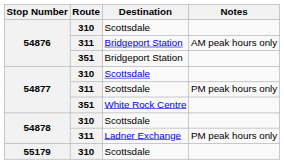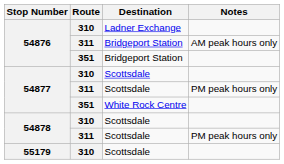54876 / 310 | Destination: Scottsdale -> Ladner Exchange
54878 / 311 | Destination: Ladner Exchange -> Scottsdale
